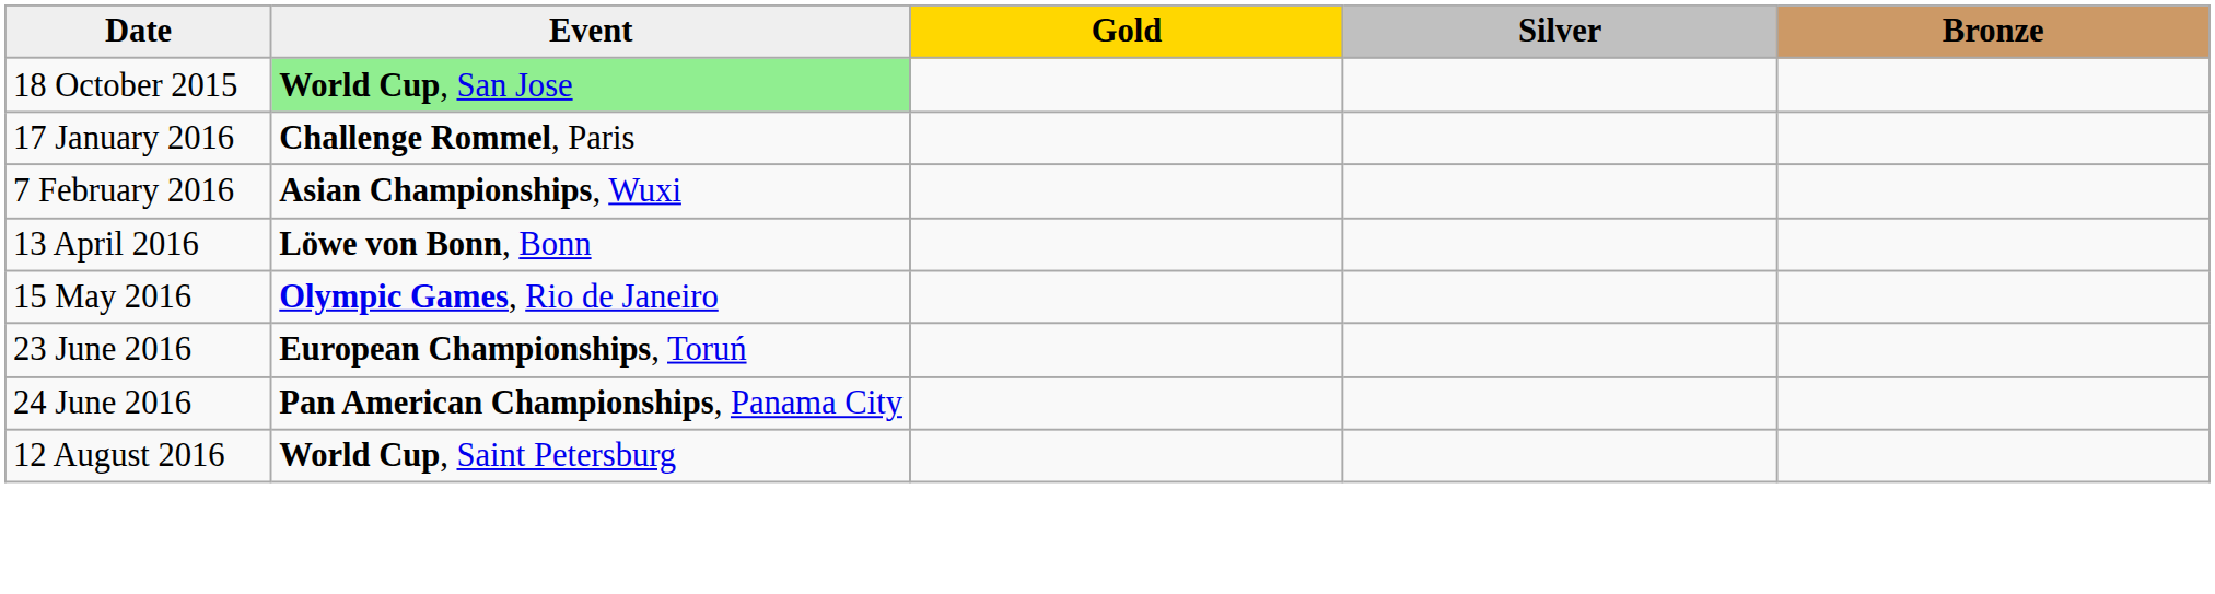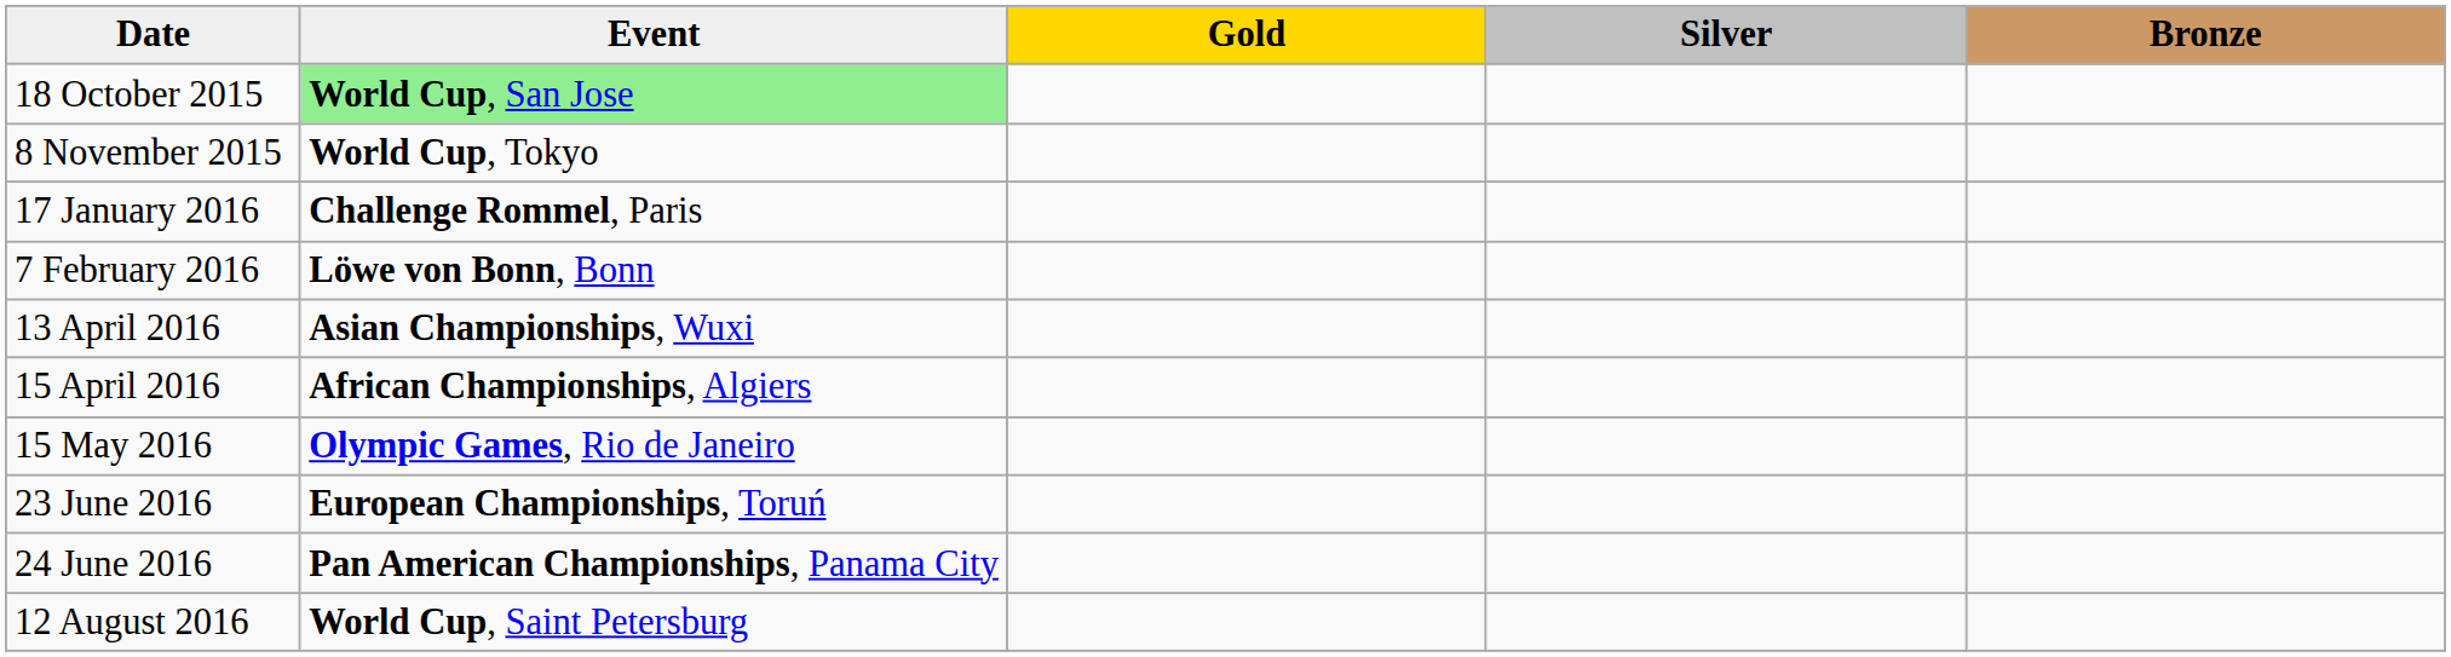+ row: 8 November 2015 | World Cup, Tokyo
7 February 2016 | Event: Asian Championships, Wuxi -> Löwe von Bonn, Bonn
13 April 2016 | Event: Löwe von Bonn, Bonn -> Asian Championships, Wuxi
+ row: 15 April 2016 | African Championships, Algiers
